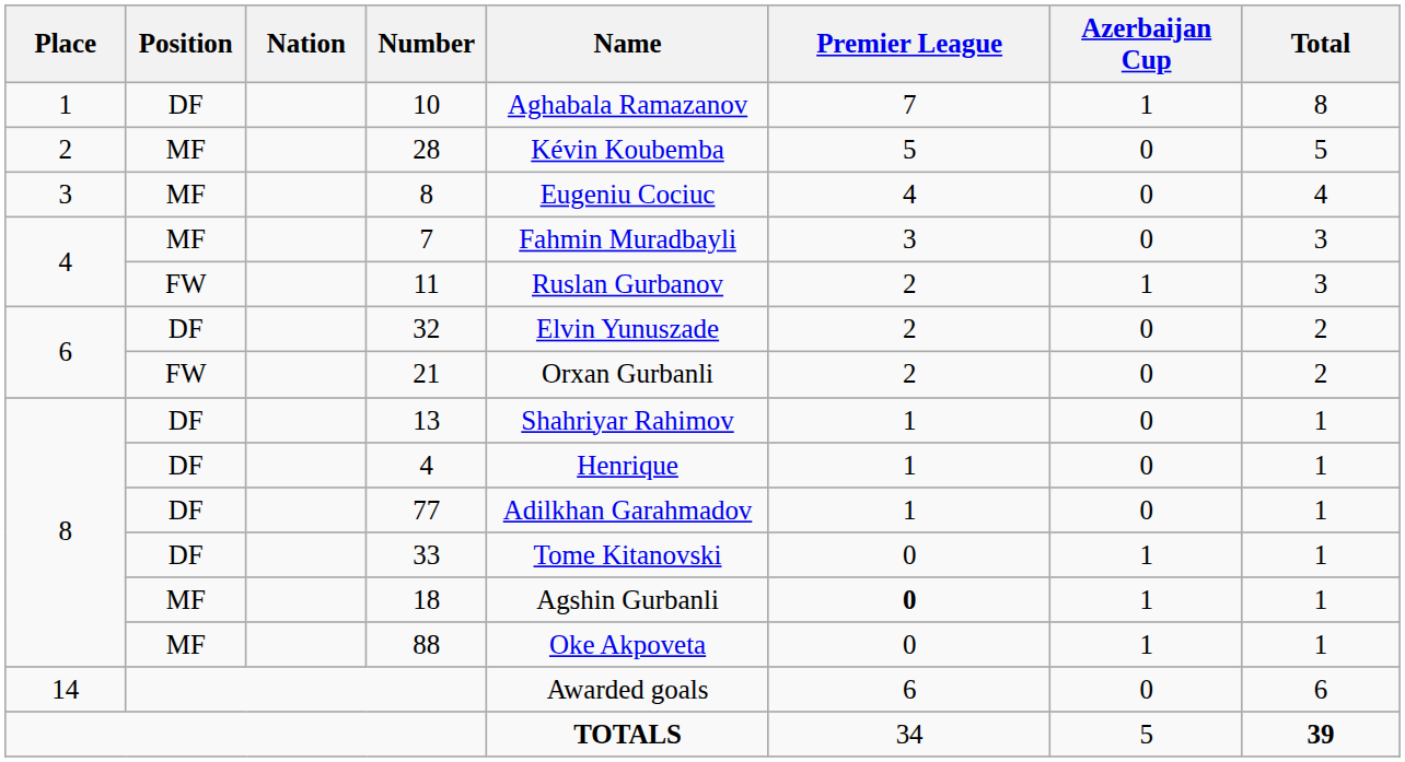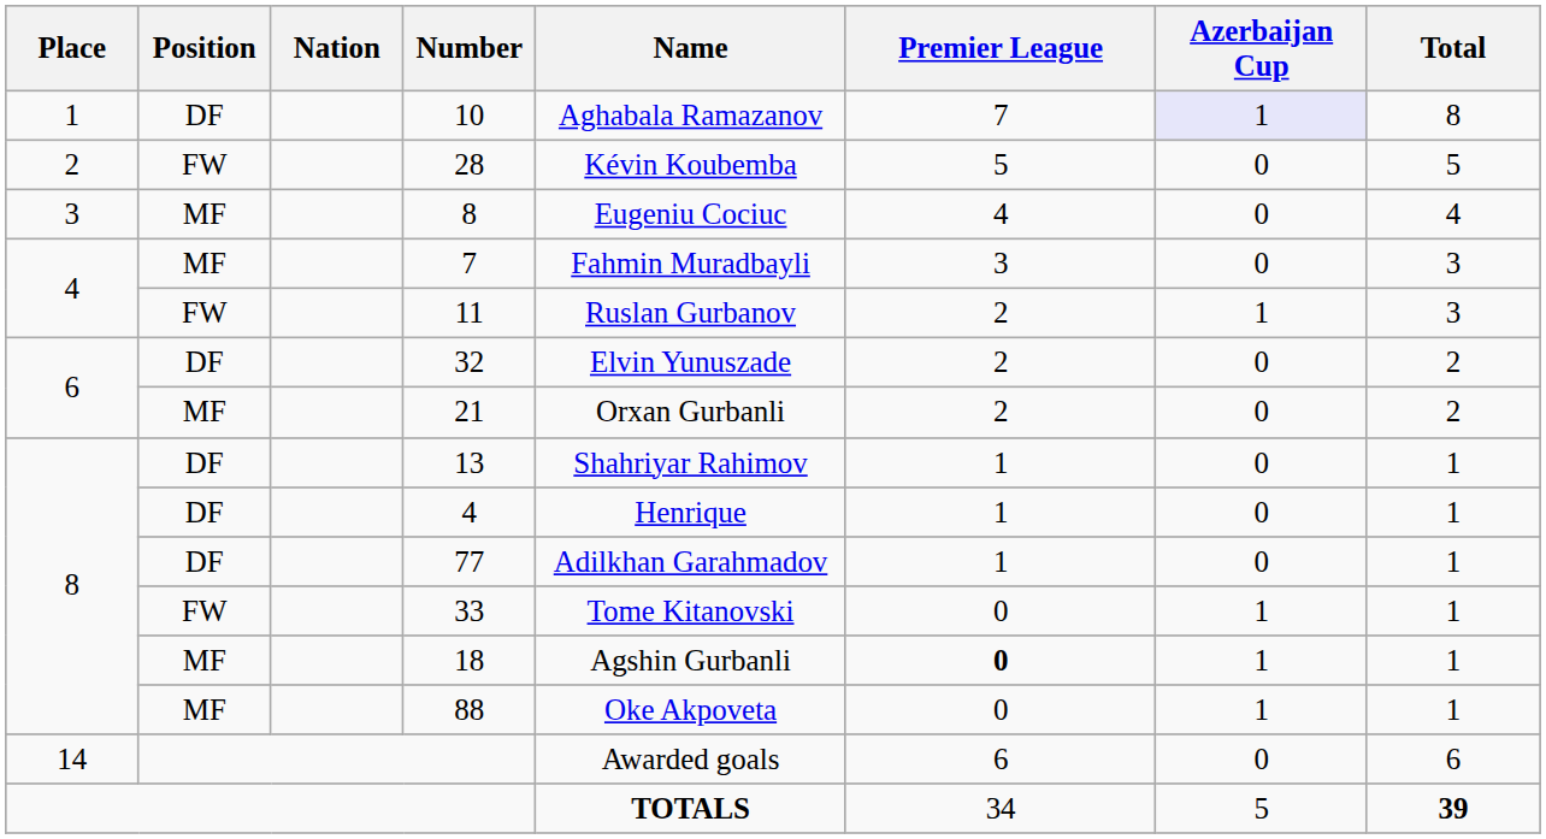10 | Azerbaijan Cup: no background -> lavender background
28 | Position: MF -> FW
21 | Position: FW -> MF
33 | Position: DF -> FW
